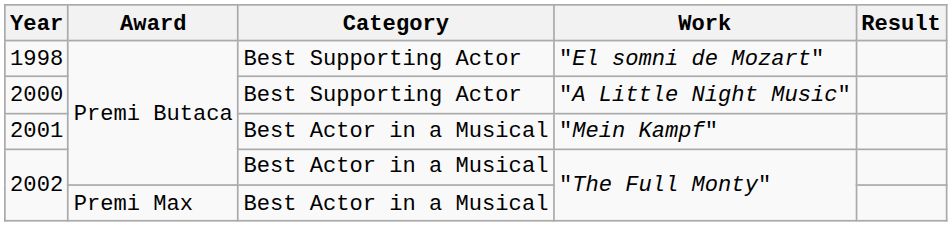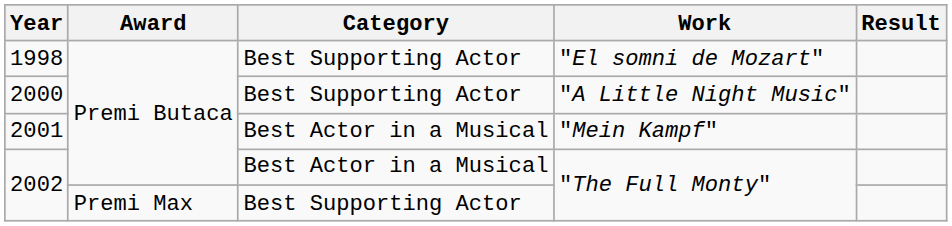2002 / Premi Max | Category: Best Actor in a Musical -> Best Supporting Actor
